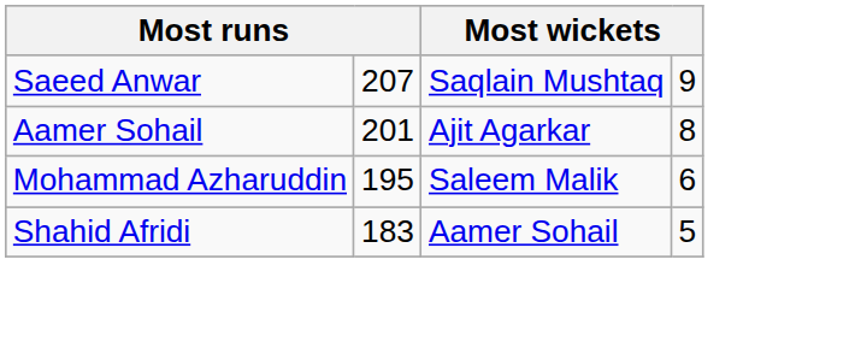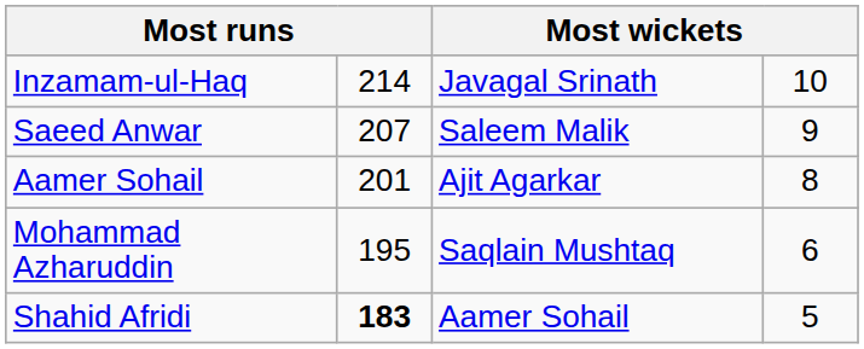+ row: Inzamam-ul-Haq | 214 | Javagal Srinath | 10
Saeed Anwar | column 3: Saqlain Mushtaq -> Saleem Malik
Mohammad Azharuddin | column 3: Saleem Malik -> Saqlain Mushtaq
Shahid Afridi | column 2: normal -> bold
